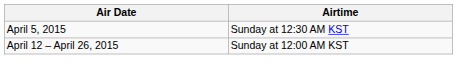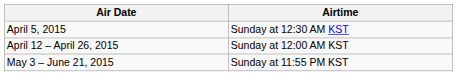+ row: May 3 – June 21, 2015 | Sunday at 11:55 PM KST
